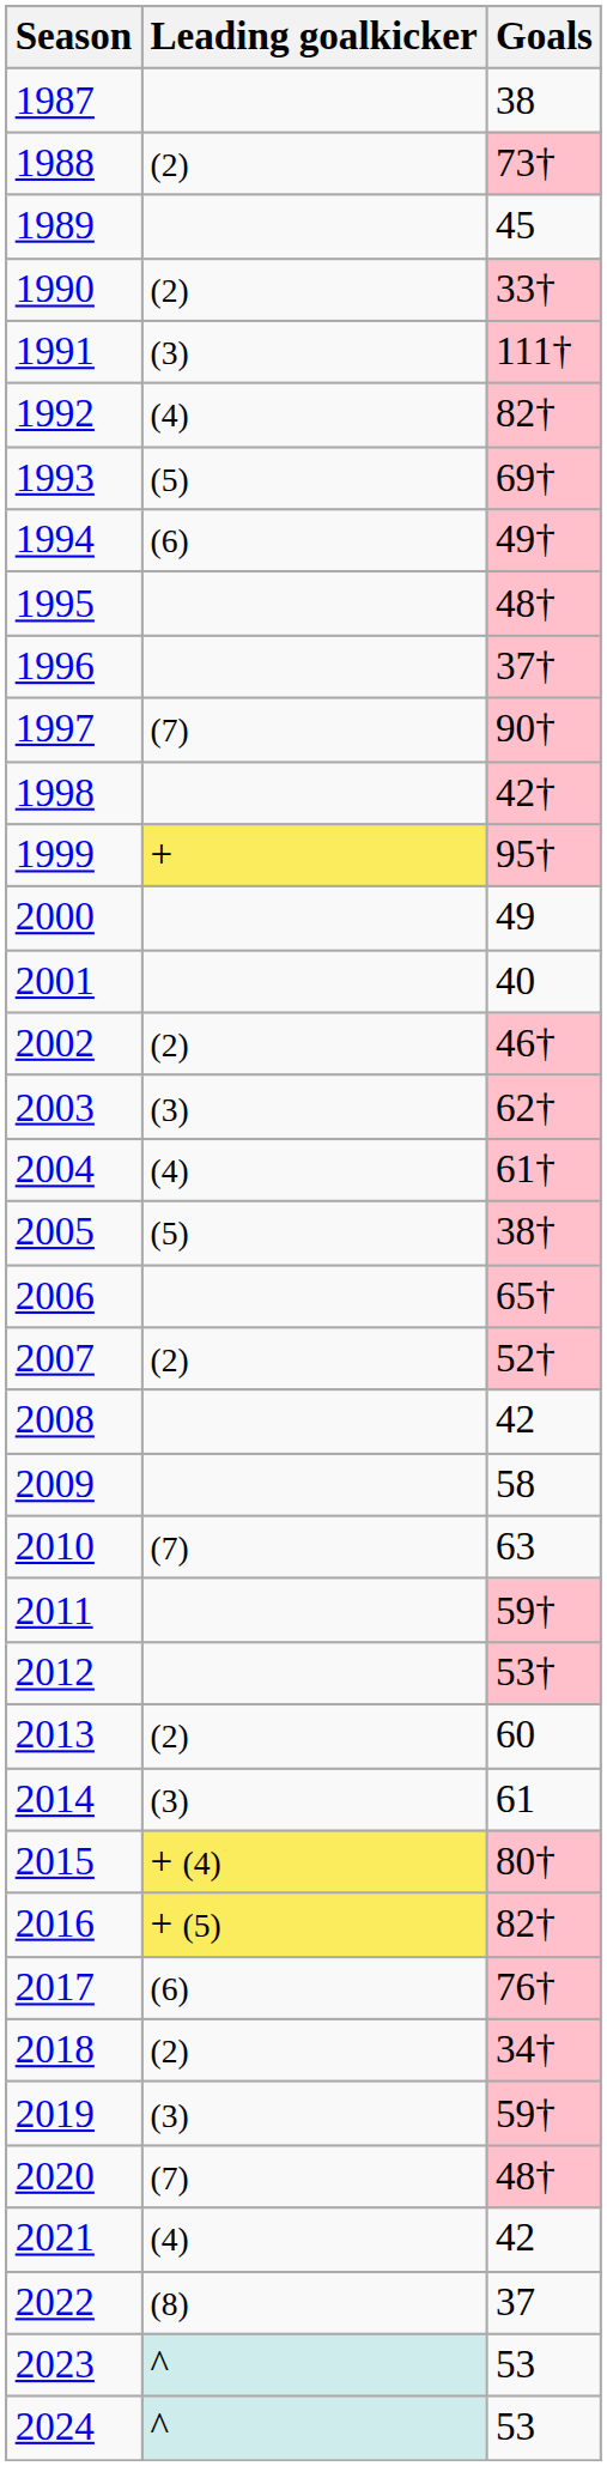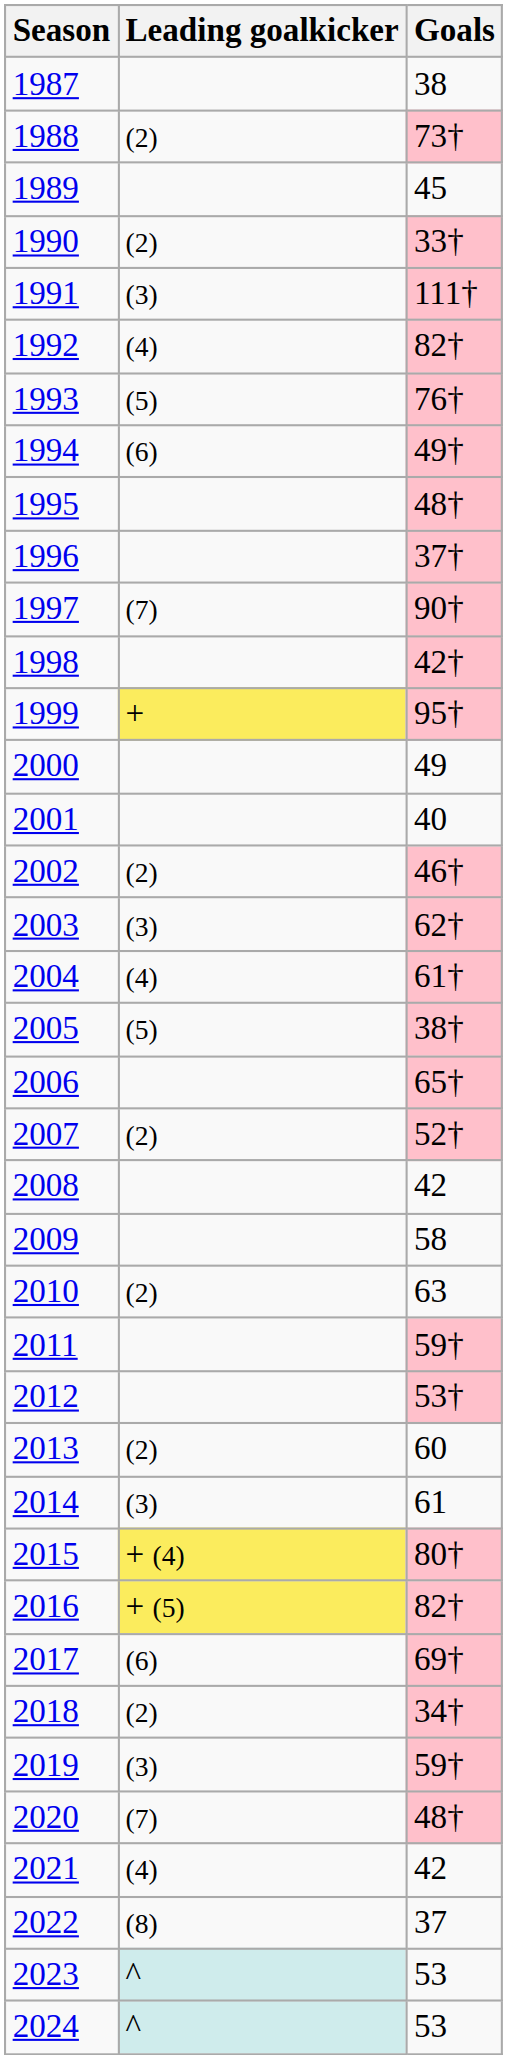1993 | Goals: 69† -> 76†
2010 | Leading goalkicker: (7) -> (2)
2017 | Goals: 76† -> 69†
